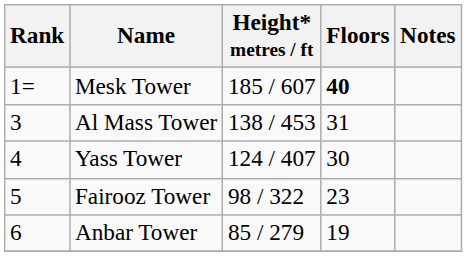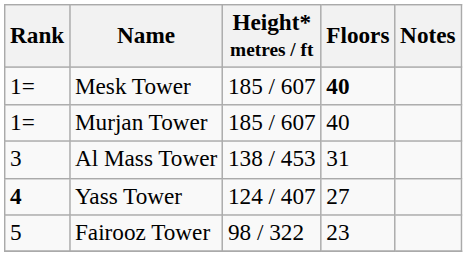+ row: 1= | Murjan Tower | 185 / 607 | 40
Yass Tower | Rank: normal -> bold
Yass Tower | Floors: 30 -> 27
- row: 6 | Anbar Tower | 85 / 279 | 19
